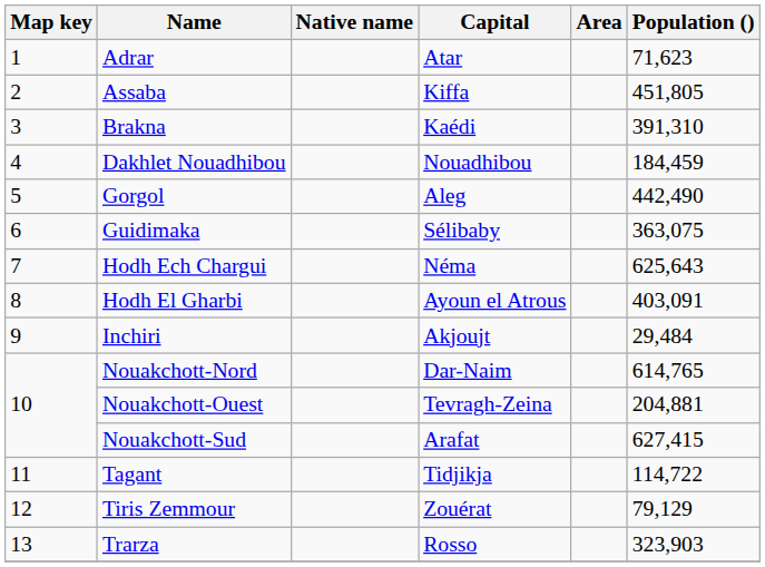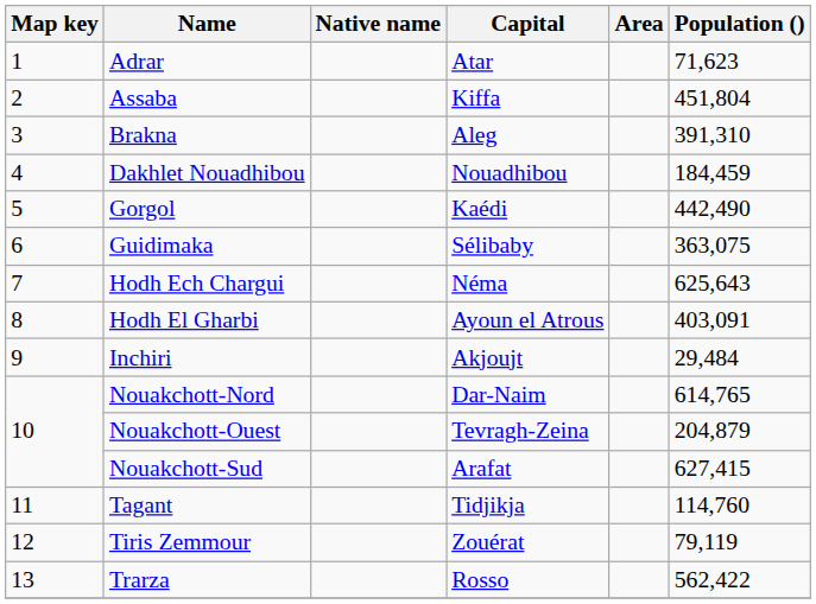Assaba | Population (): 451,805 -> 451,804
Brakna | Capital: Kaédi -> Aleg
Gorgol | Capital: Aleg -> Kaédi
Nouakchott-Ouest | Population (): 204,881 -> 204,879
Tagant | Population (): 114,722 -> 114,760
Tiris Zemmour | Population (): 79,129 -> 79,119
Trarza | Population (): 323,903 -> 562,422
